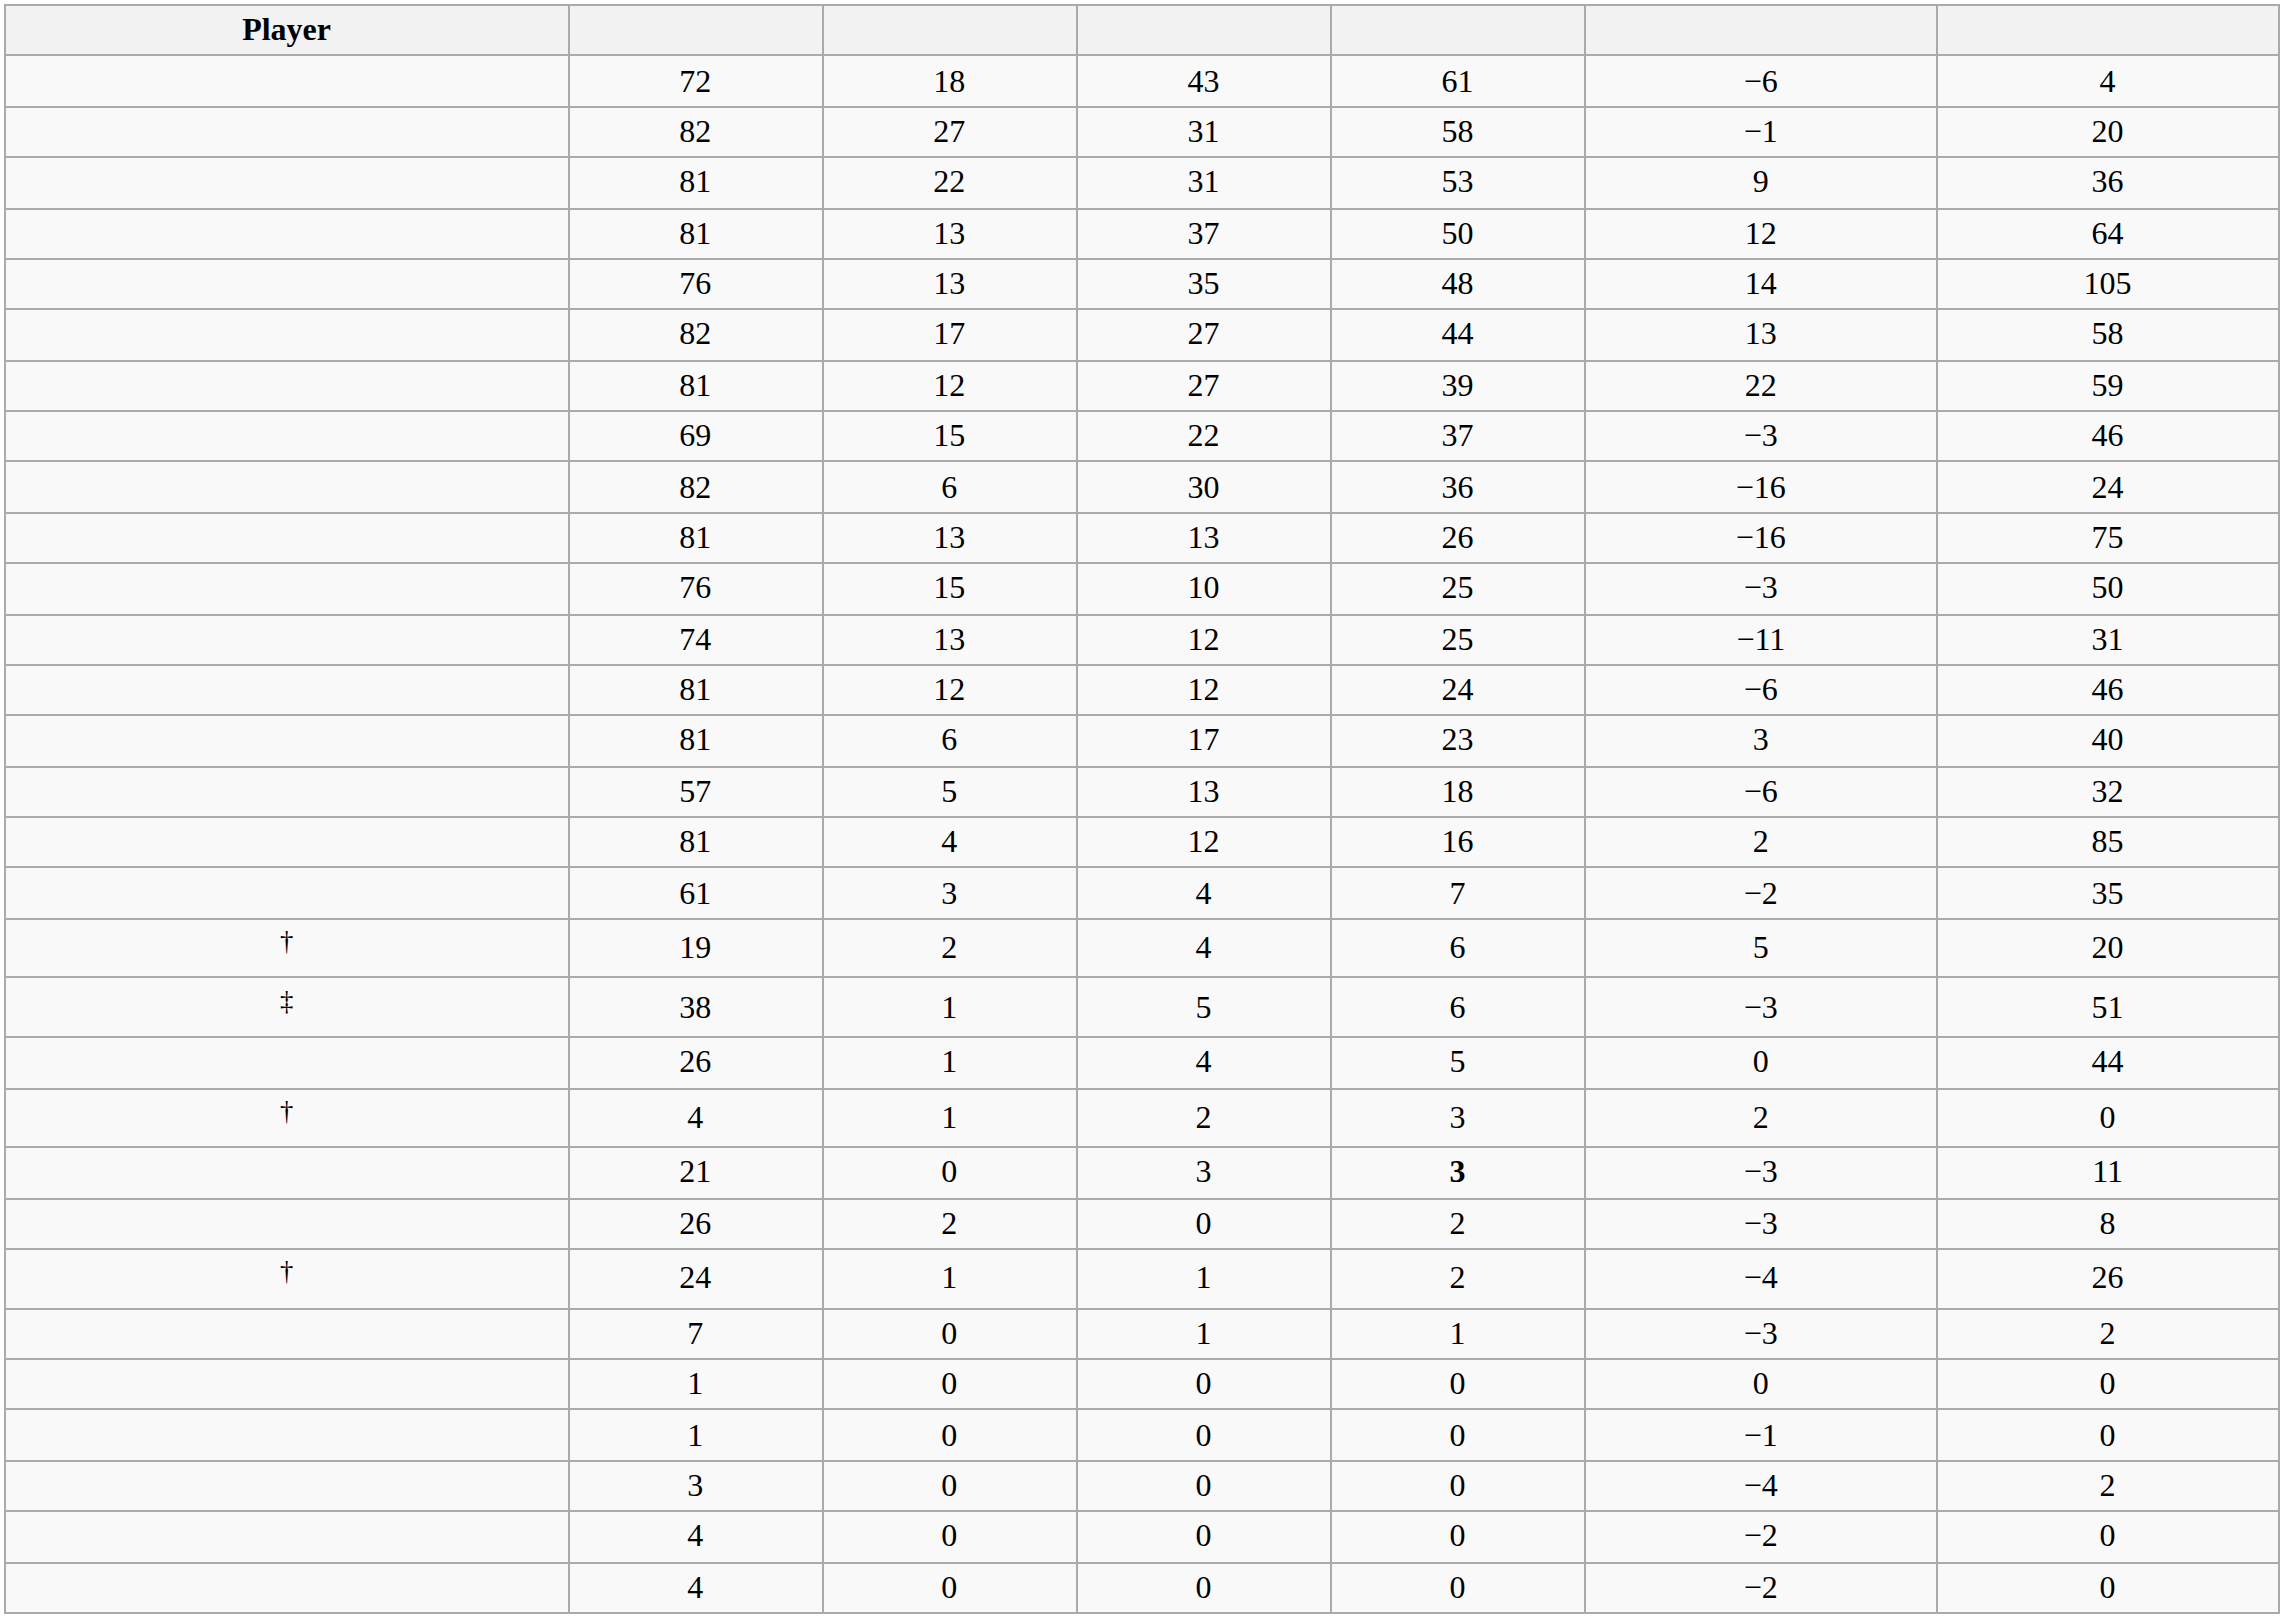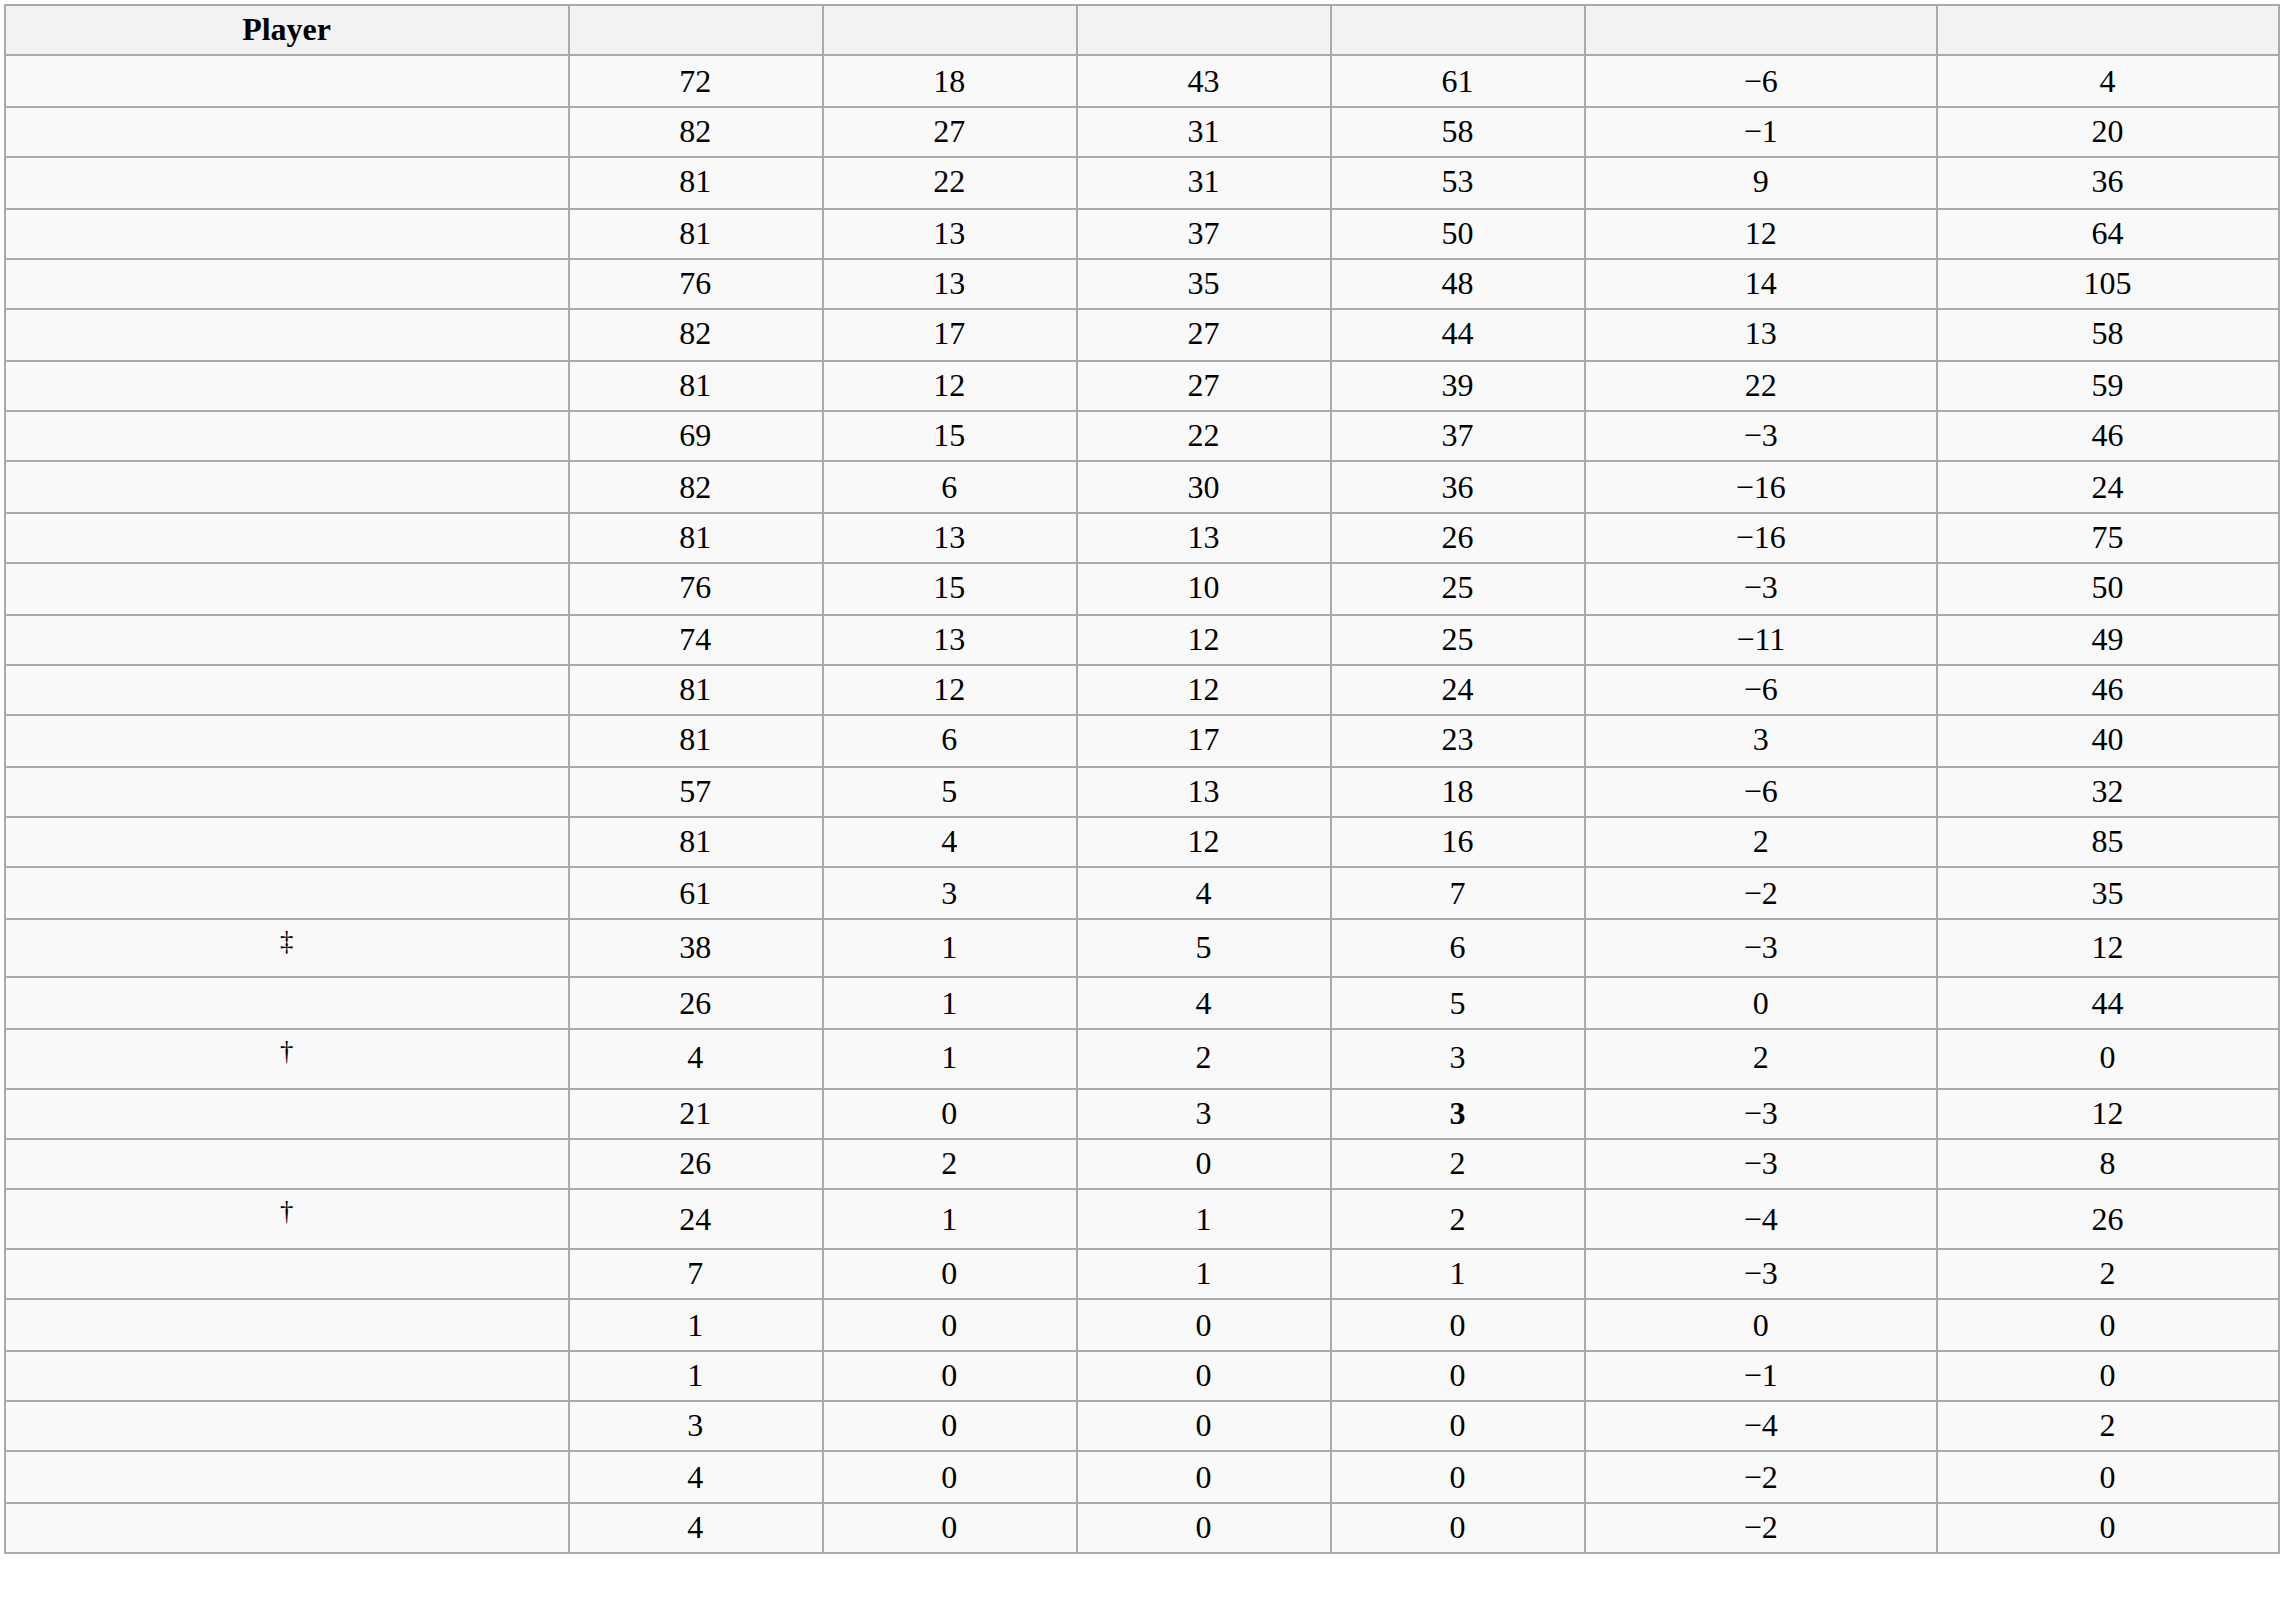74 | column 7: 31 -> 49
- row: † | 19 | 2 | 4 | 6 | 5 | 20
38 | column 7: 51 -> 12
21 | column 7: 11 -> 12
